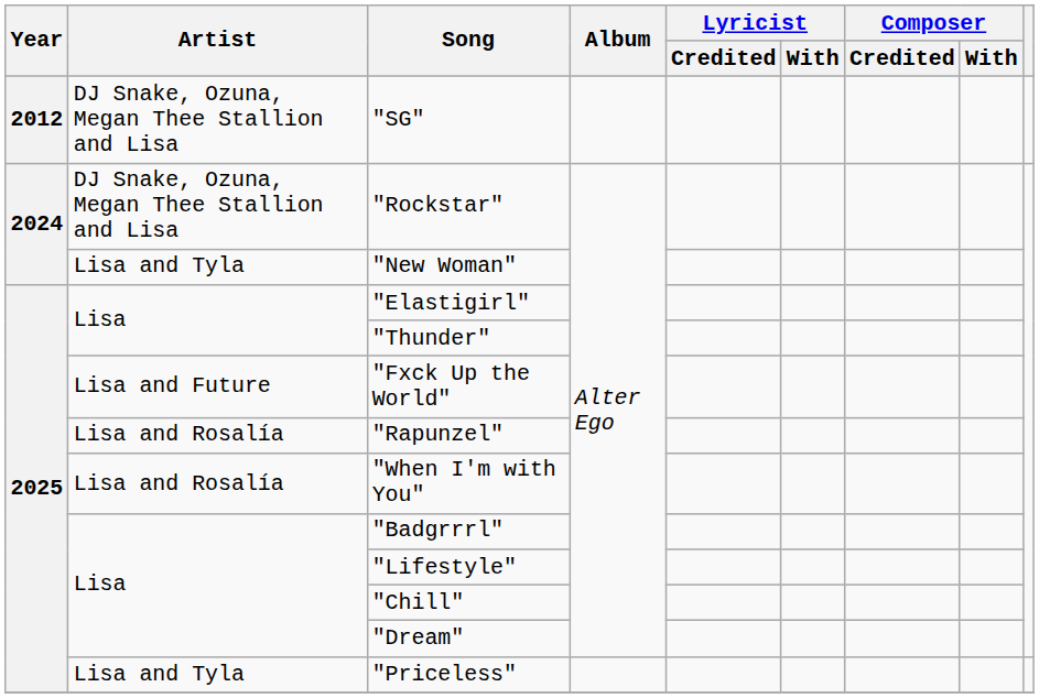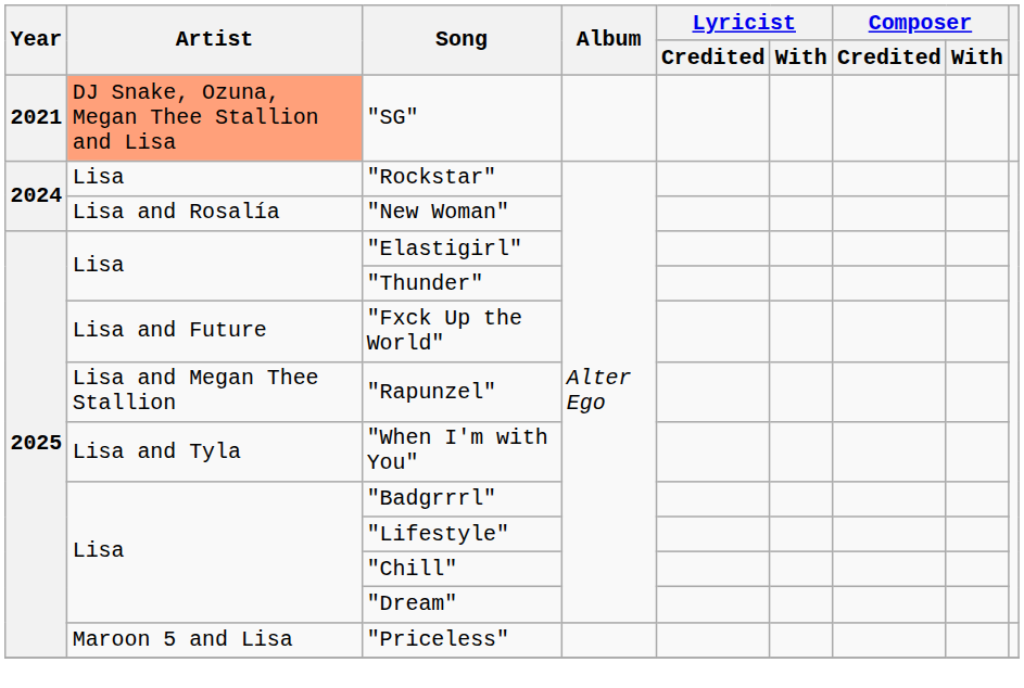"SG" | Year: 2012 -> 2021
"SG" | Artist: no background -> lightsalmon background
"Rockstar" | Artist: DJ Snake, Ozuna, Megan Thee Stallion and Lisa -> Lisa
"New Woman" | Artist: Lisa and Tyla -> Lisa and Rosalía
"Rapunzel" | Artist: Lisa and Rosalía -> Lisa and Megan Thee Stallion
"When I'm with You" | Artist: Lisa and Rosalía -> Lisa and Tyla
"Priceless" | Artist: Lisa and Tyla -> Maroon 5 and Lisa
